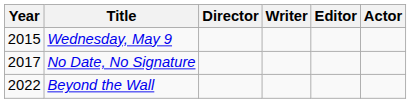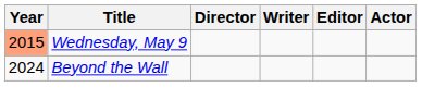Wednesday, May 9 | Year: no background -> lightsalmon background
- row: 2017 | No Date, No Signature
Beyond the Wall | Year: 2022 -> 2024
